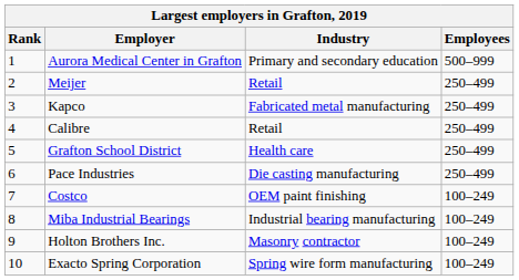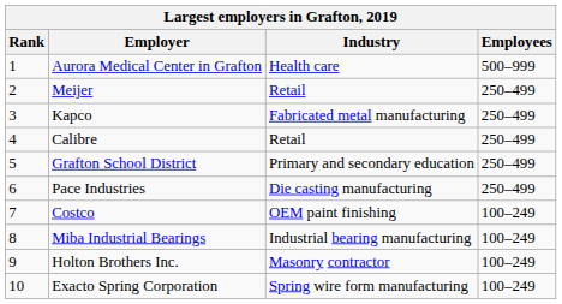Aurora Medical Center in Grafton | Industry: Primary and secondary education -> Health care
Grafton School District | Industry: Health care -> Primary and secondary education
